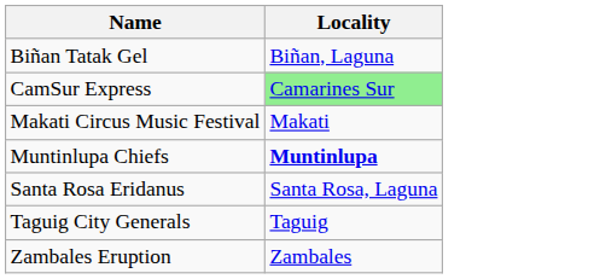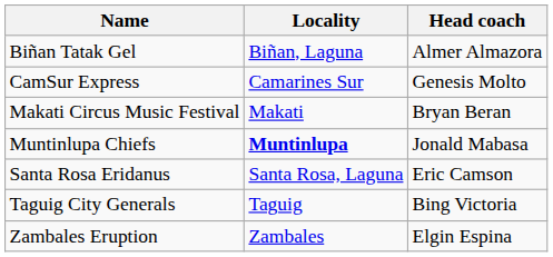+ column: Head coach | Almer Almazora | Genesis Molto | Bryan Beran | Jonald Mabasa | Eric Camson | Bing Victoria | Elgin Espina
CamSur Express | Locality: lightgreen background -> no background
